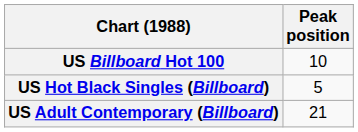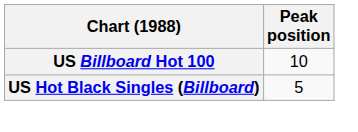- row: US Adult Contemporary (Billboard) | 21
